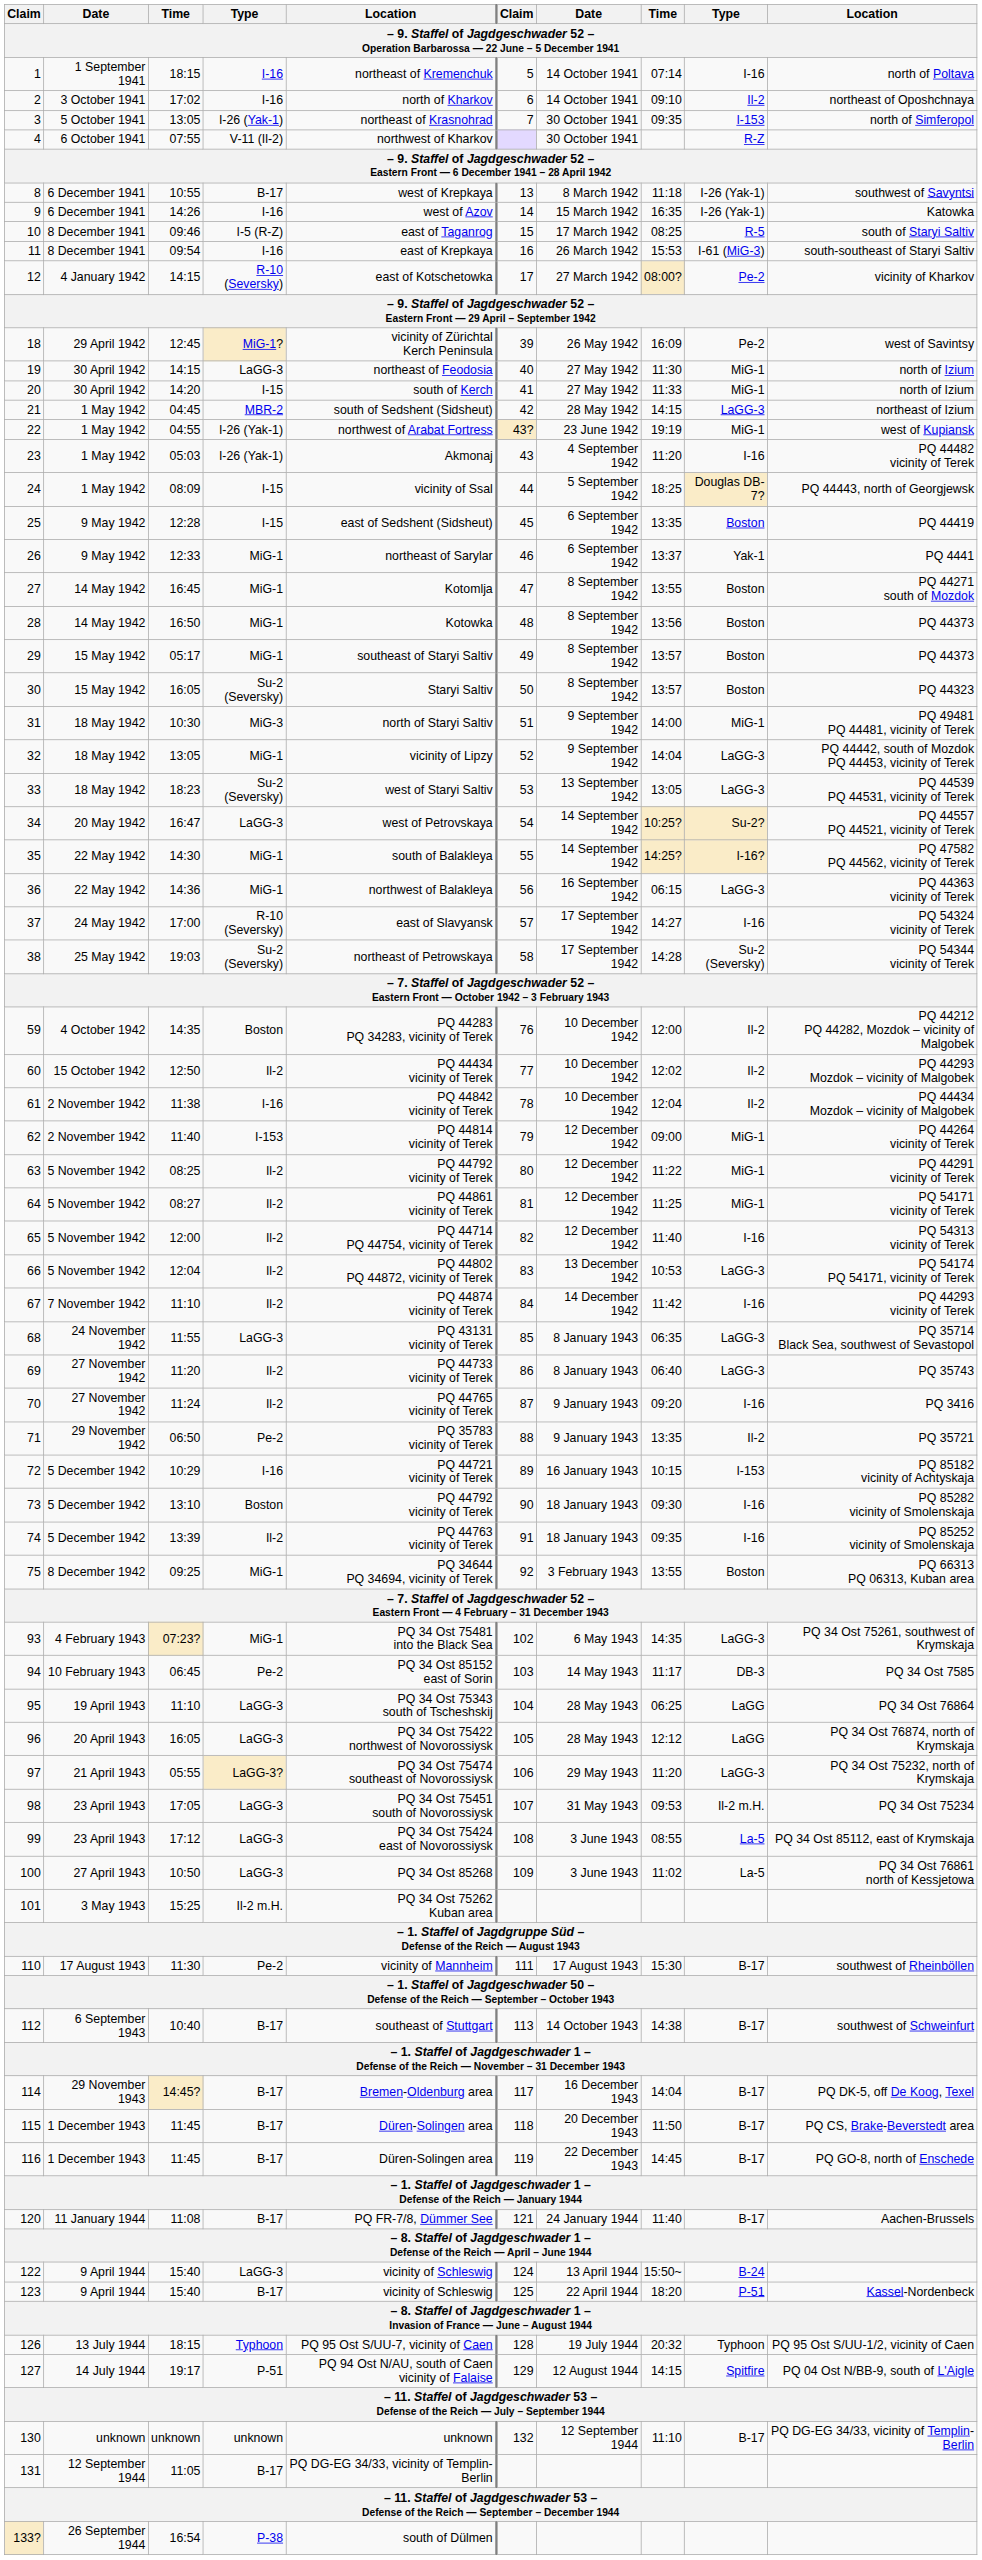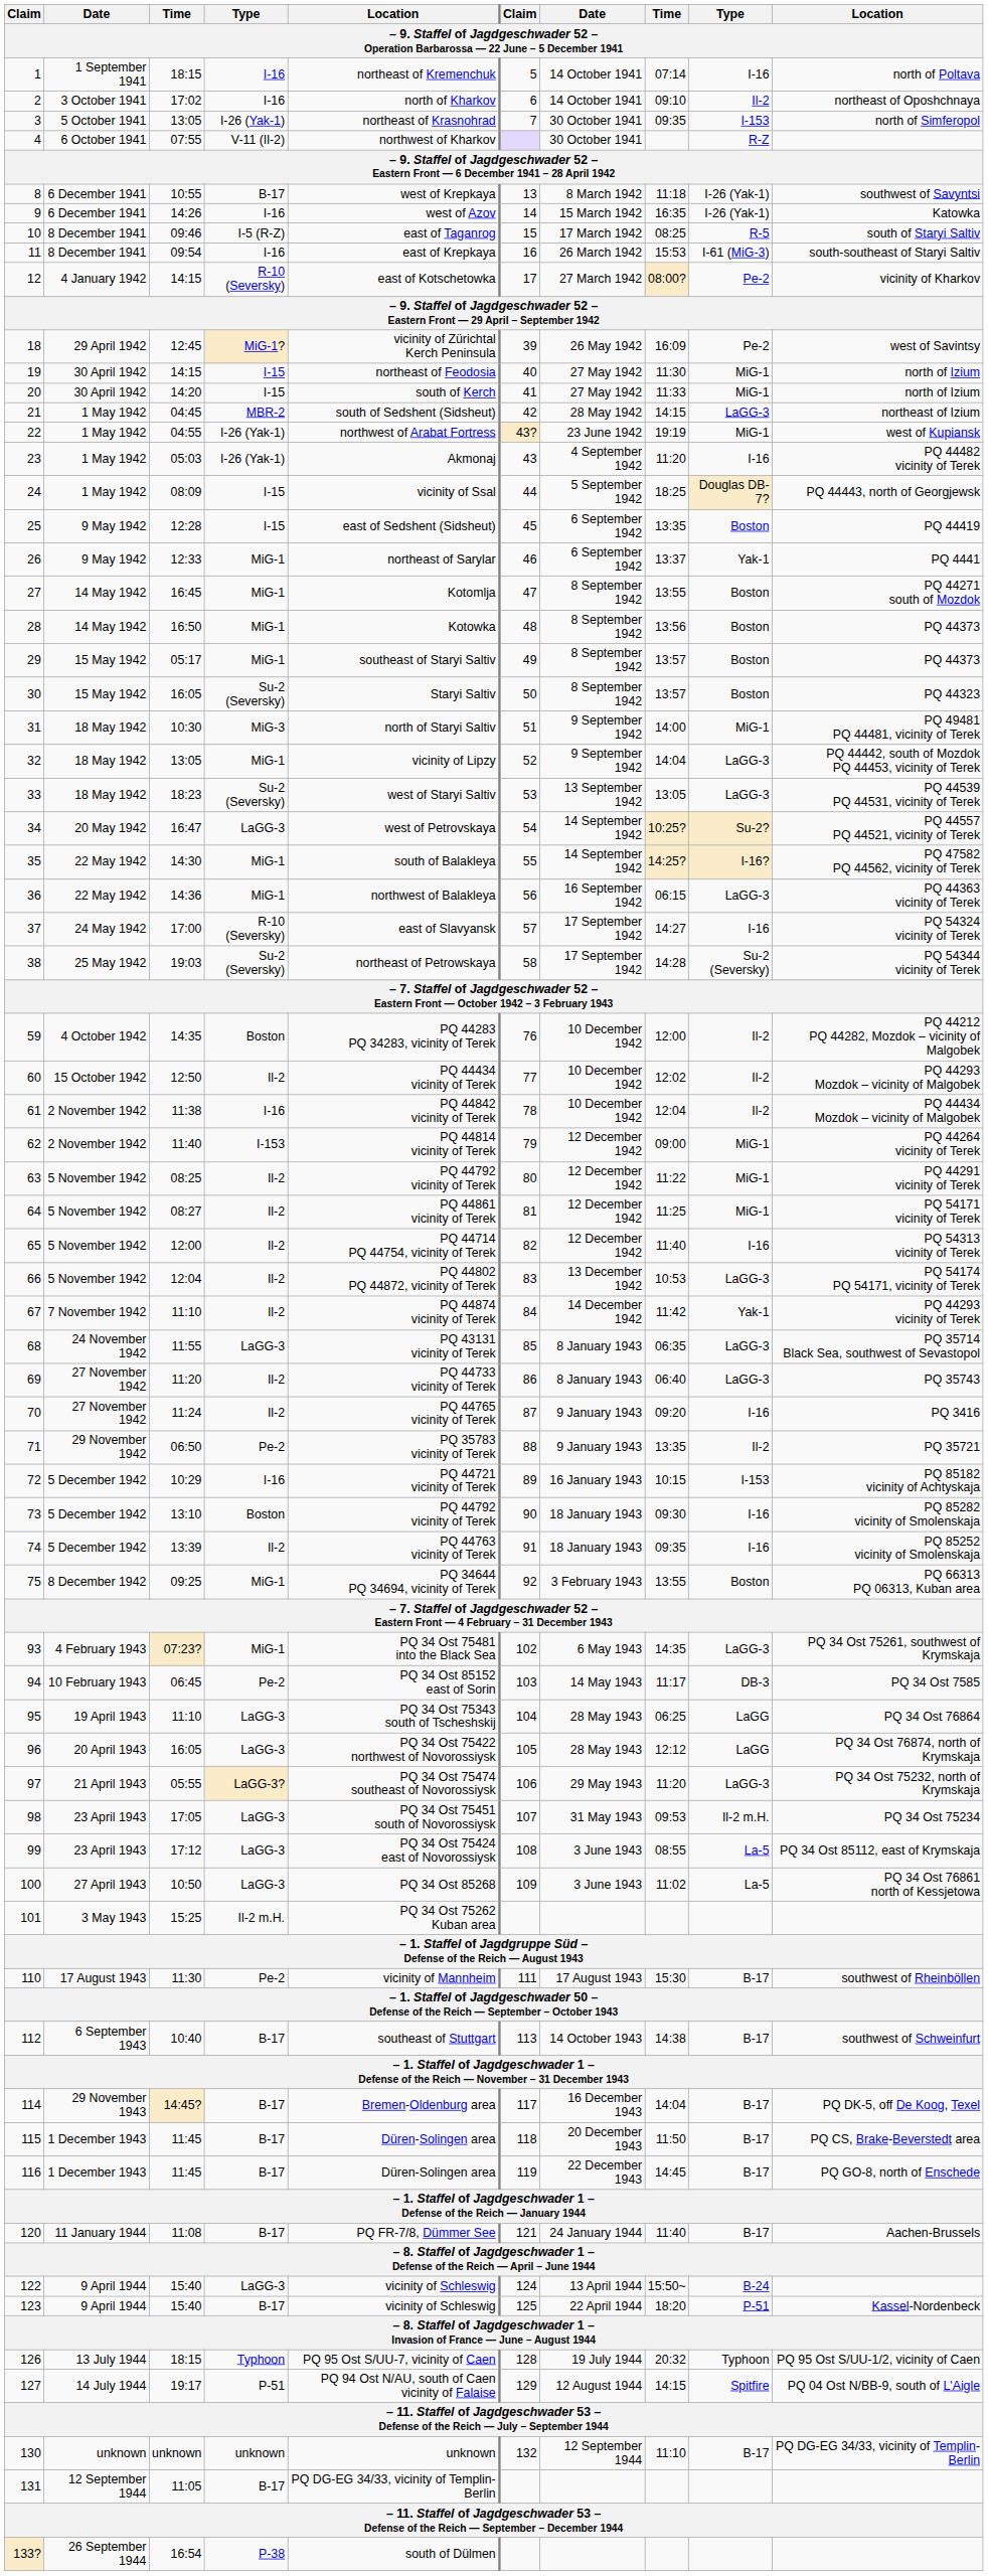19 | column 4: LaGG-3 -> I-15
67 | column 9: I-16 -> Yak-1
